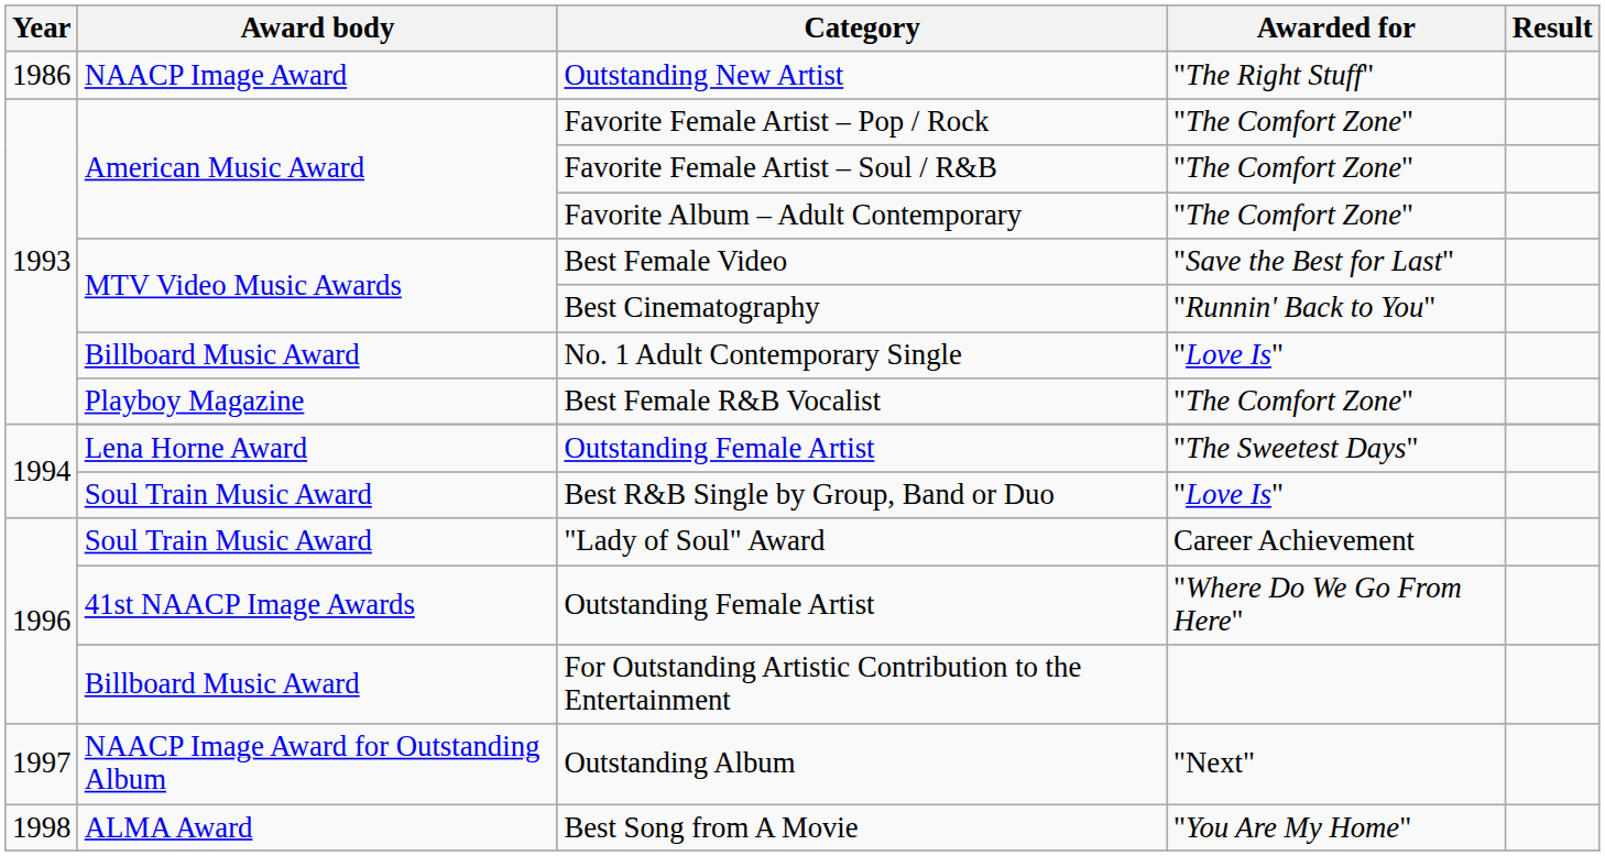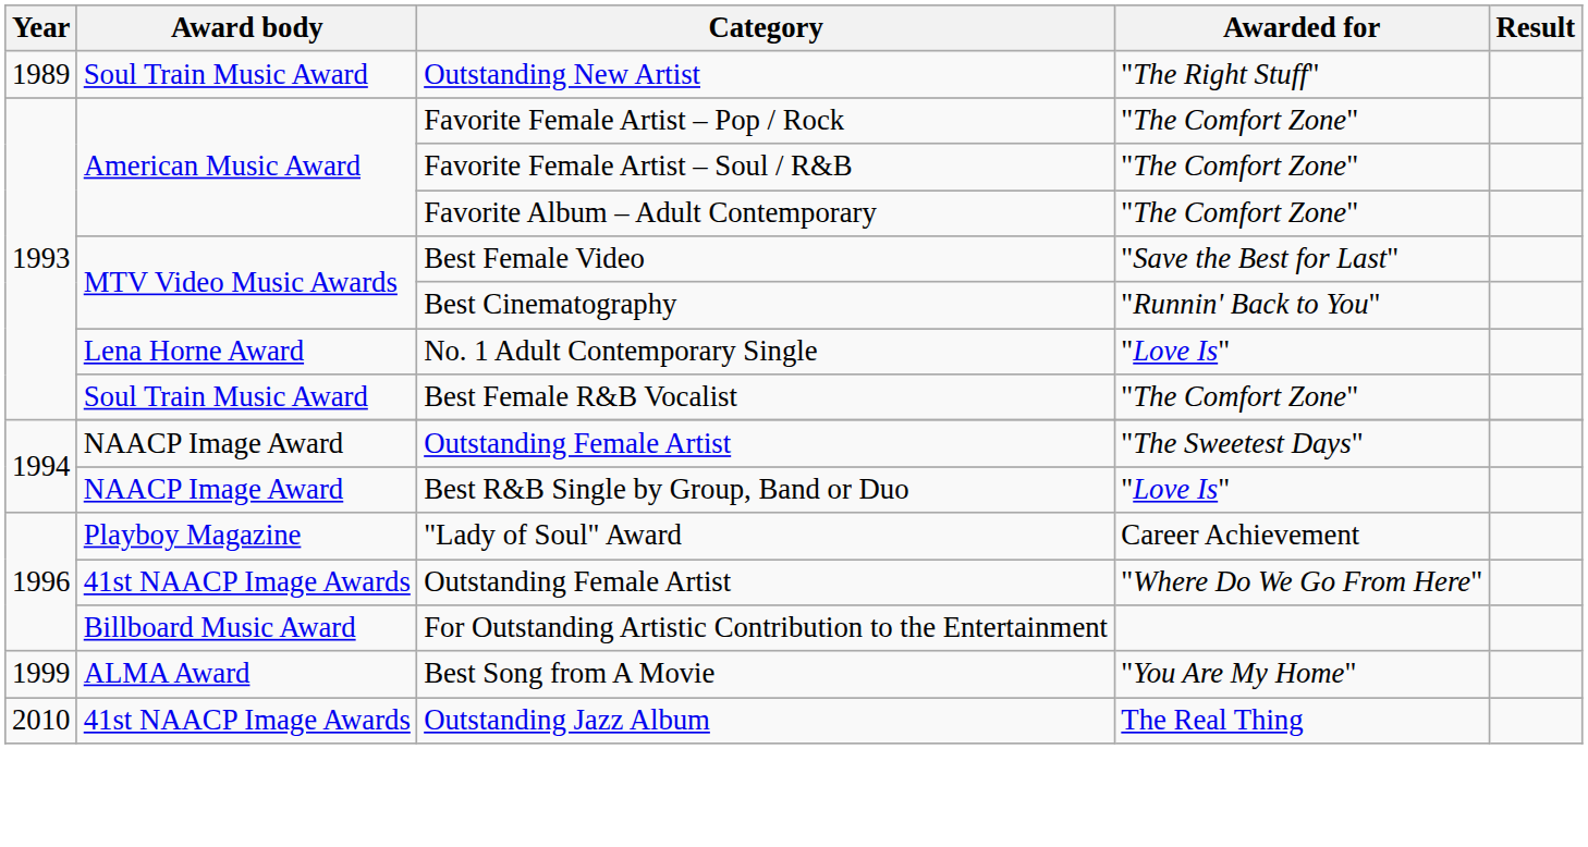Outstanding New Artist | Year: 1986 -> 1989
Outstanding New Artist | Award body: NAACP Image Award -> Soul Train Music Award
No. 1 Adult Contemporary Single | Award body: Billboard Music Award -> Lena Horne Award
Best Female R&B Vocalist | Award body: Playboy Magazine -> Soul Train Music Award
Outstanding Female Artist / "The Sweetest Days" | Award body: Lena Horne Award -> NAACP Image Award
Best R&B Single by Group, Band or Duo | Award body: Soul Train Music Award -> NAACP Image Award
"Lady of Soul" Award | Award body: Soul Train Music Award -> Playboy Magazine
- row: 1997 | NAACP Image Award for Outstanding Album | Outstanding Album | "Next"
Best Song from A Movie | Year: 1998 -> 1999
+ row: 2010 | 41st NAACP Image Awards | Outstanding Jazz Album | The Real Thing
